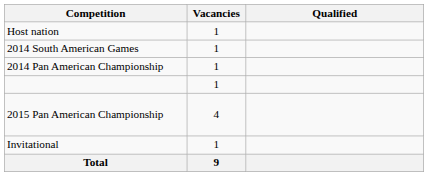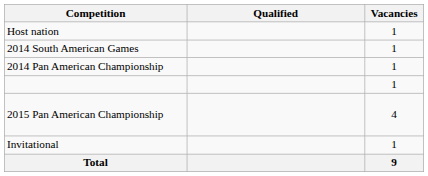columns swapped: Vacancies <-> Qualified
